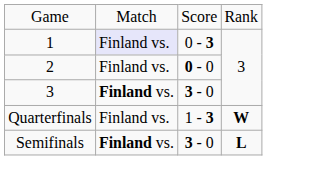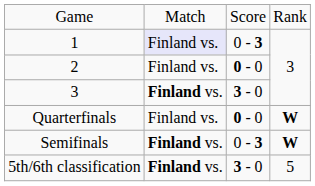Quarterfinals | column 3: 1 - 3 -> 0 - 0
Semifinals | column 3: 3 - 0 -> 0 - 3
Semifinals | column 4: L -> W
+ row: 5th/6th classification | Finland vs. | 3 - 0 | 5
